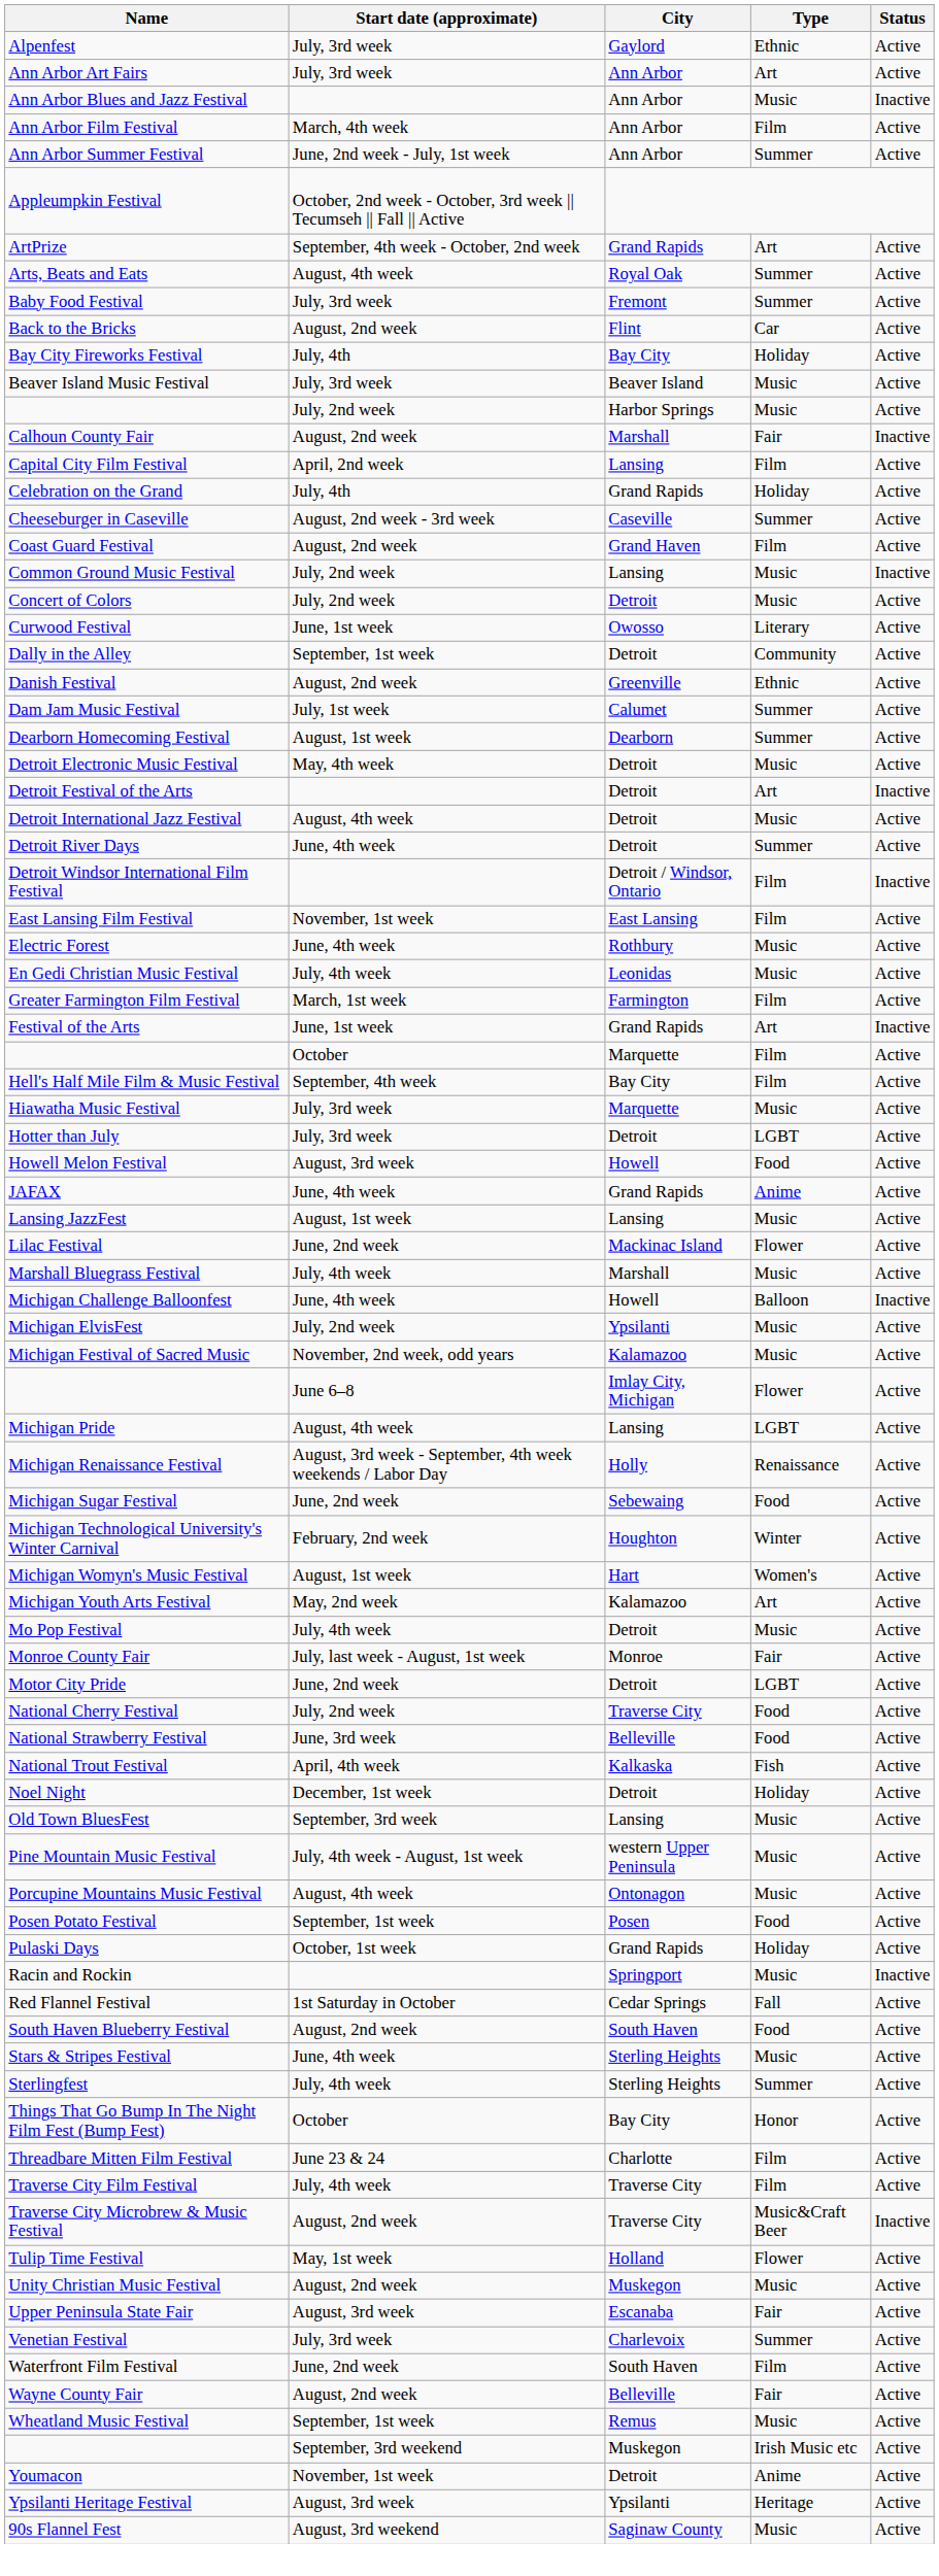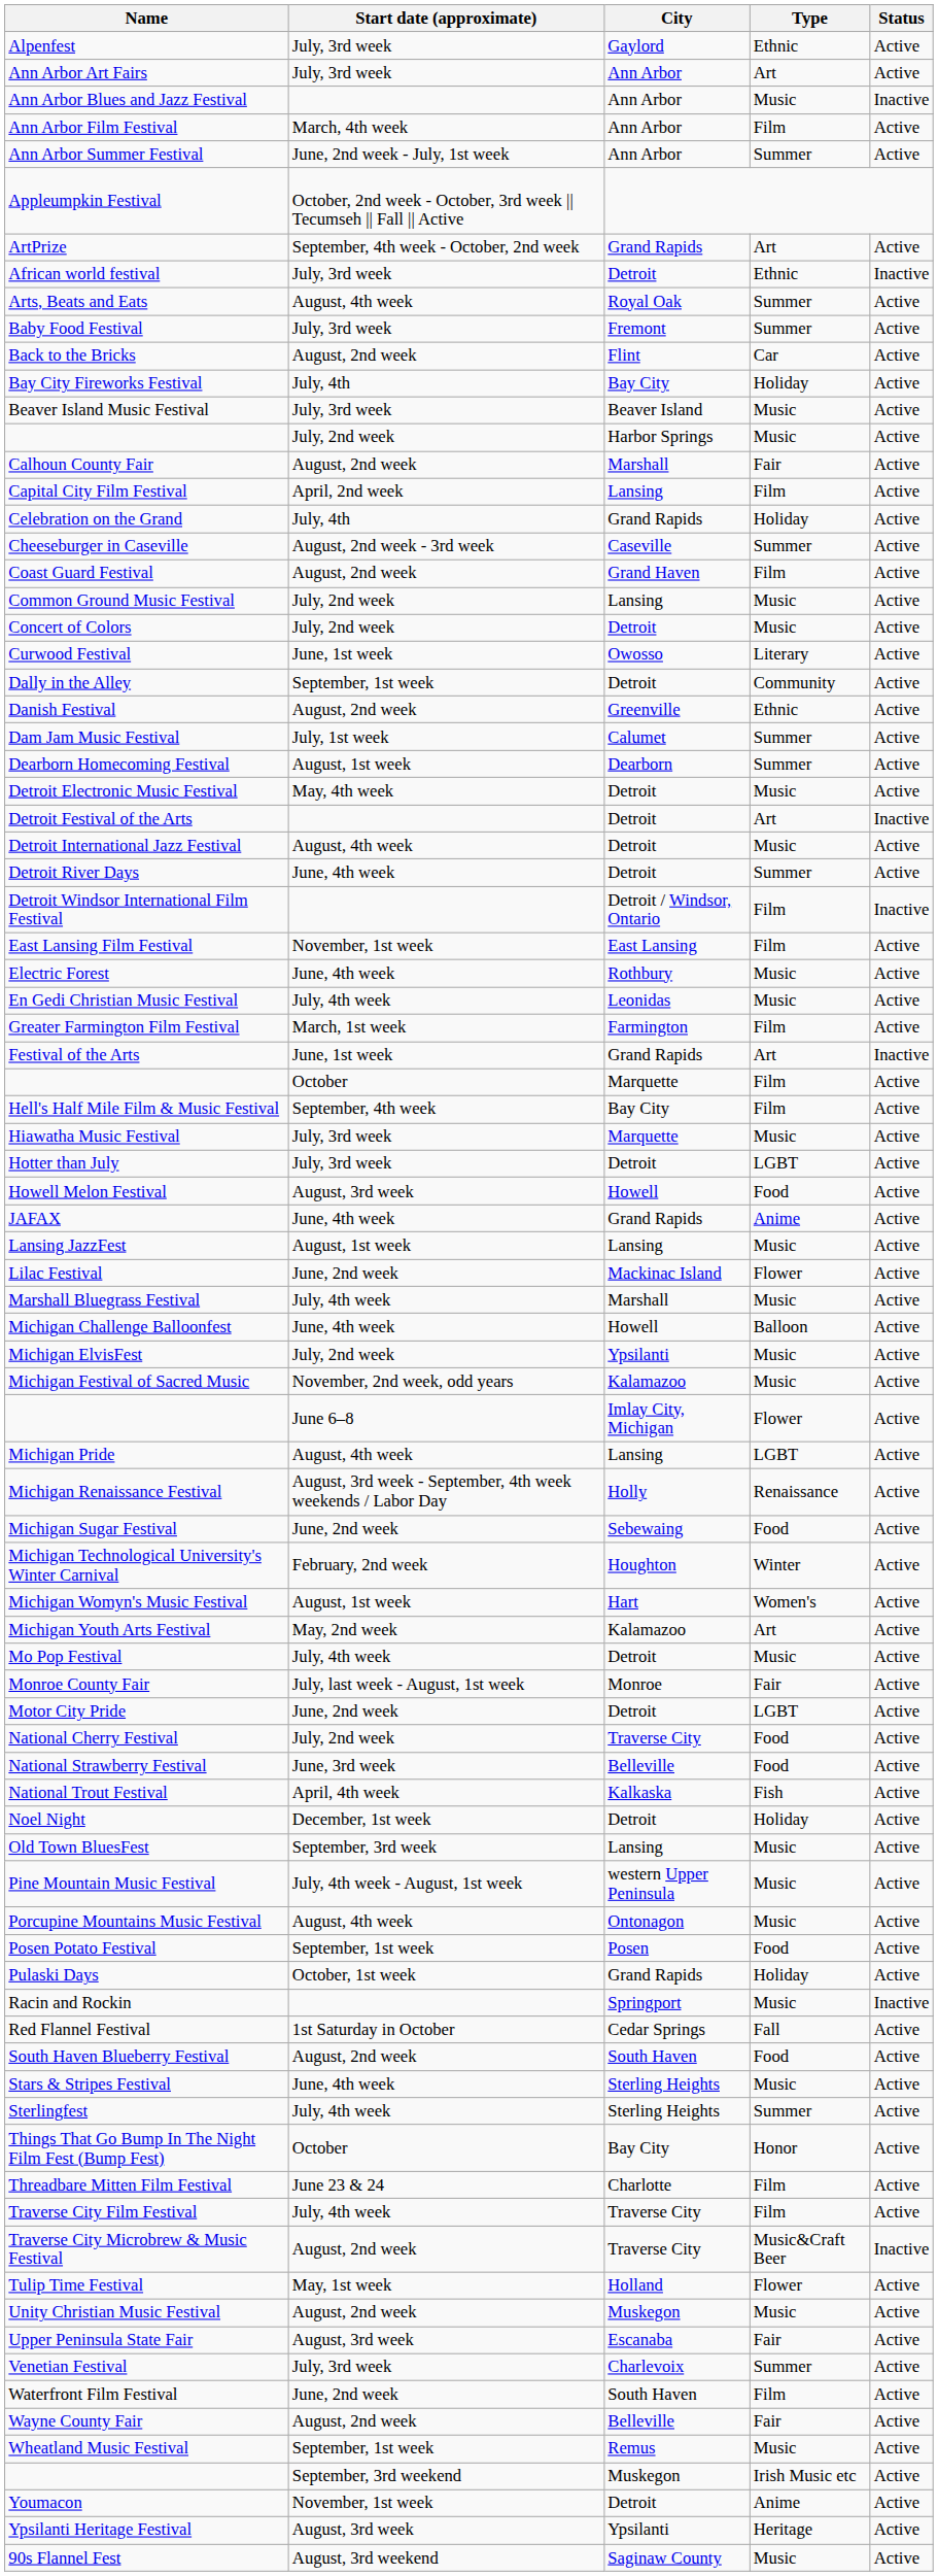+ row: African world festival | July, 3rd week | Detroit | Ethnic | Inactive
Calhoun County Fair | Status: Inactive -> Active
Common Ground Music Festival | Status: Inactive -> Active
Michigan Challenge Balloonfest | Status: Inactive -> Active
